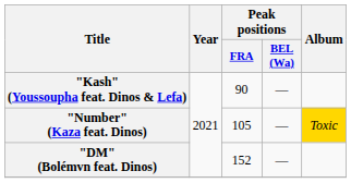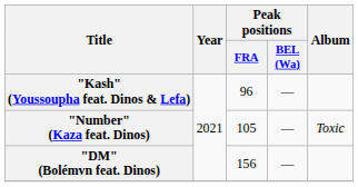"Kash" (Youssoupha feat. Dinos & Lefa) | Peak positions / FRA: 90 -> 96
"Number" (Kaza feat. Dinos) | Album: gold background -> no background
"DM" (Bolémvn feat. Dinos) | Peak positions / FRA: 152 -> 156
